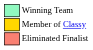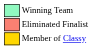rows swapped: Member of Classy <-> Eliminated Finalist
